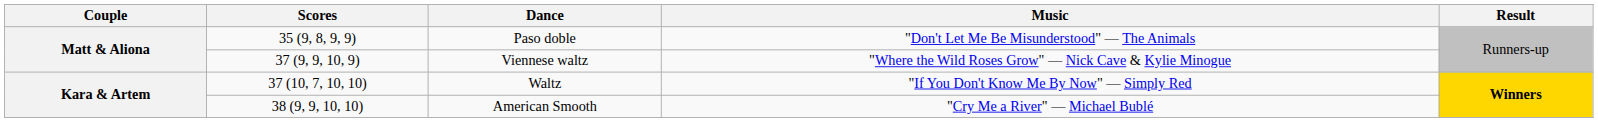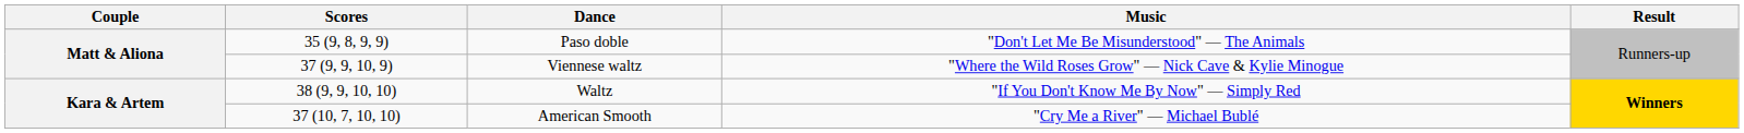Waltz | Scores: 37 (10, 7, 10, 10) -> 38 (9, 9, 10, 10)
American Smooth | Scores: 38 (9, 9, 10, 10) -> 37 (10, 7, 10, 10)
